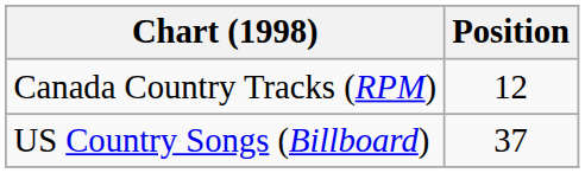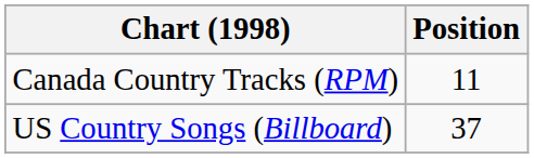Canada Country Tracks (RPM) | Position: 12 -> 11
